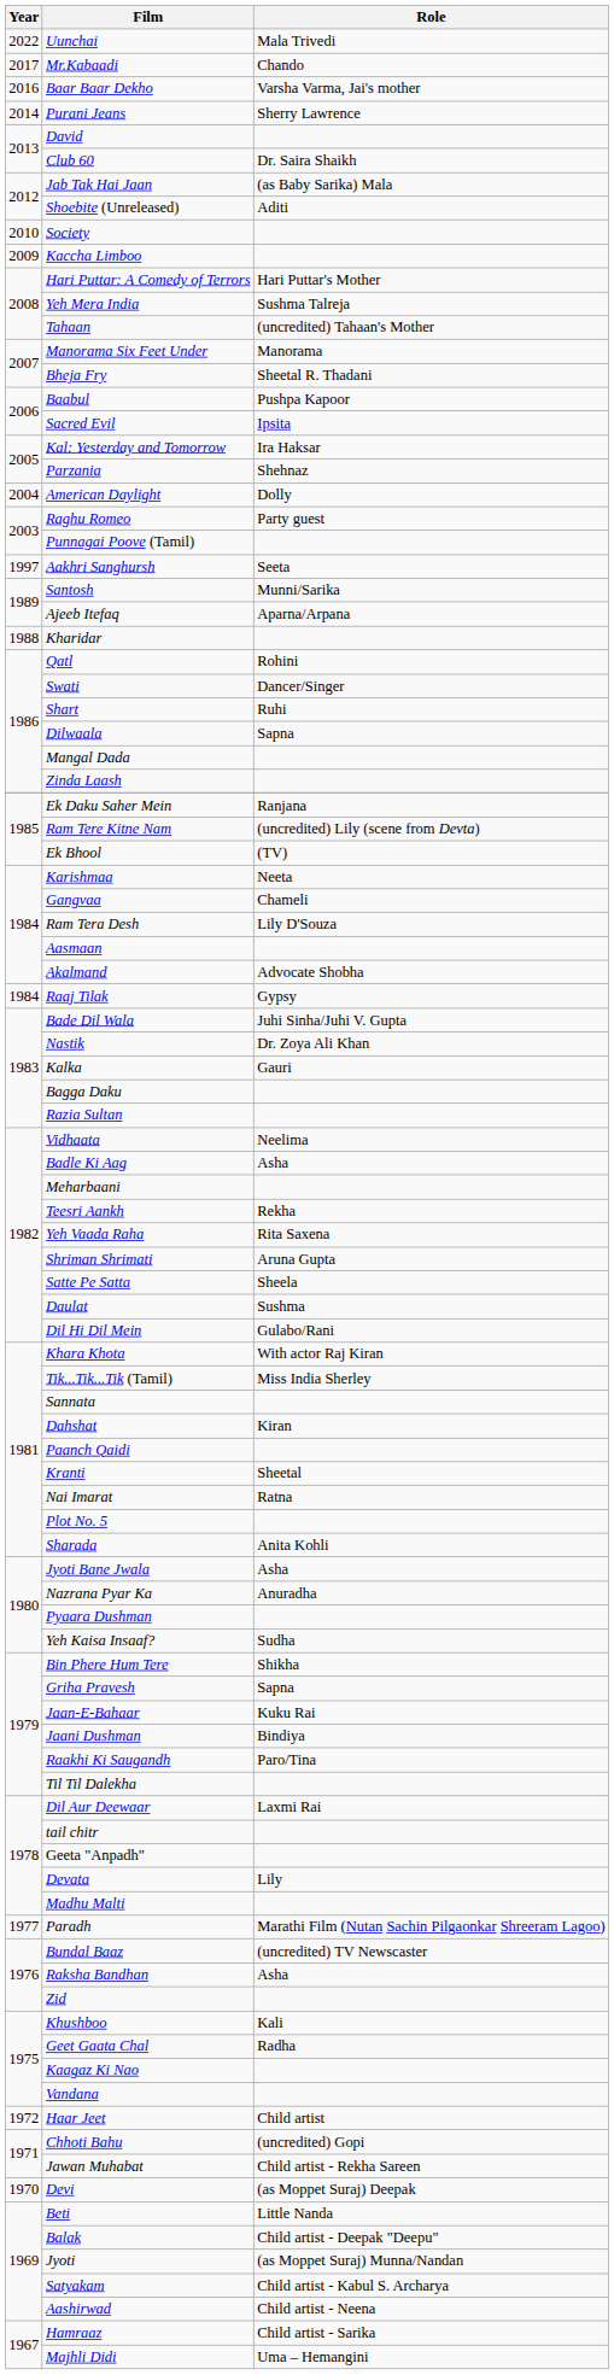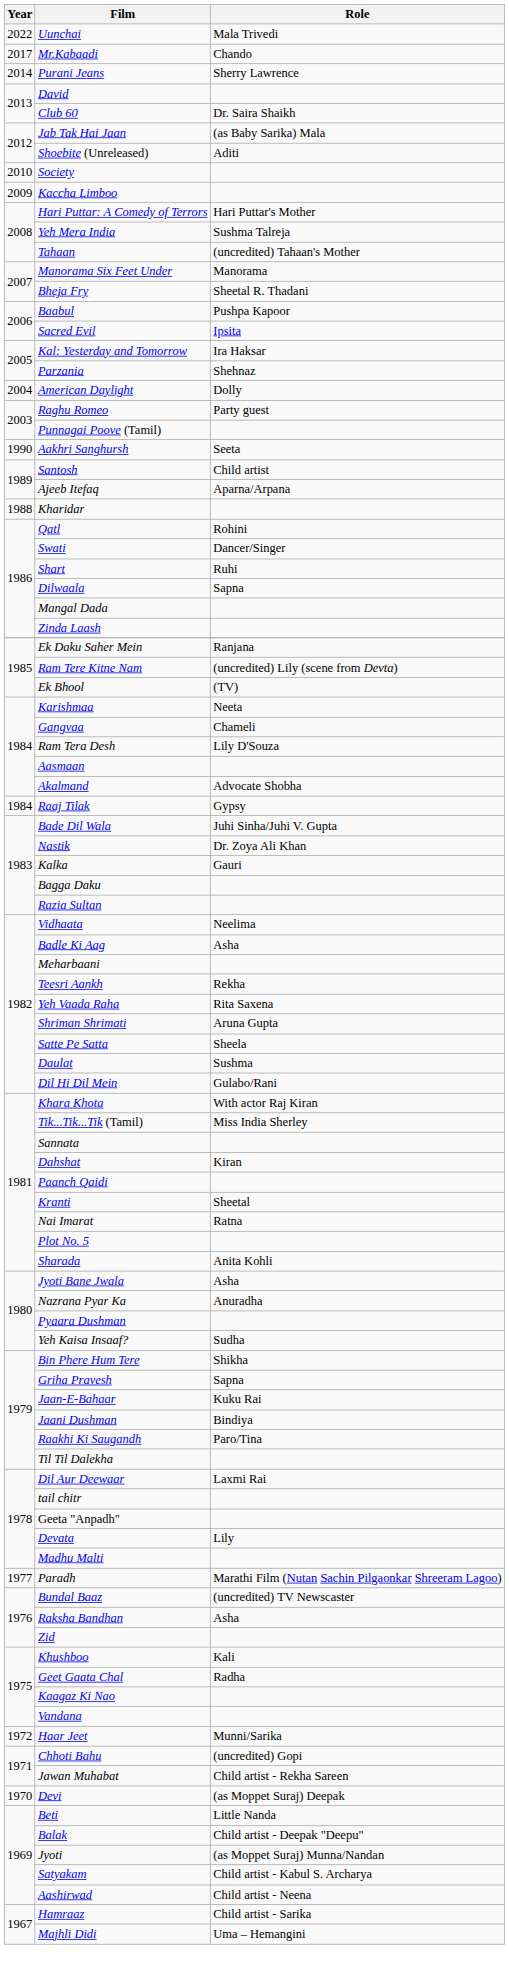- row: 2016 | Baar Baar Dekho | Varsha Varma, Jai's mother
Aakhri Sanghursh | Year: 1997 -> 1990
Santosh | Role: Munni/Sarika -> Child artist
Haar Jeet | Role: Child artist -> Munni/Sarika
